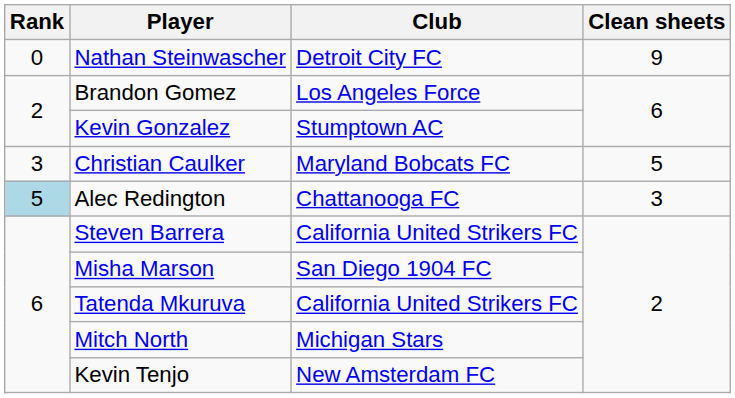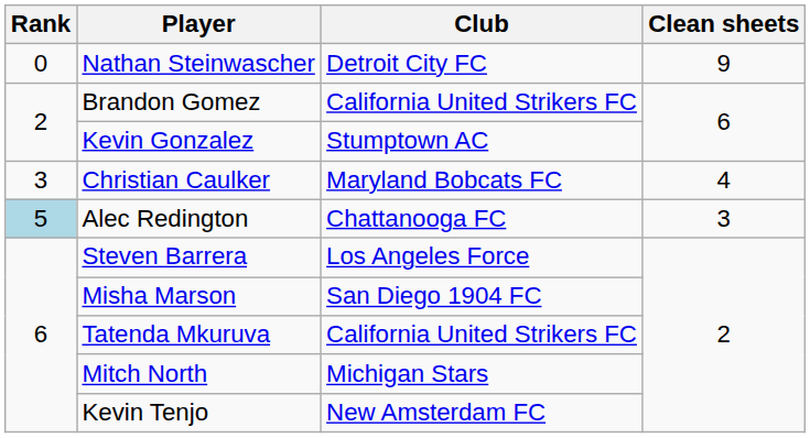Brandon Gomez | Club: Los Angeles Force -> California United Strikers FC
Christian Caulker | Clean sheets: 5 -> 4
Steven Barrera | Club: California United Strikers FC -> Los Angeles Force
